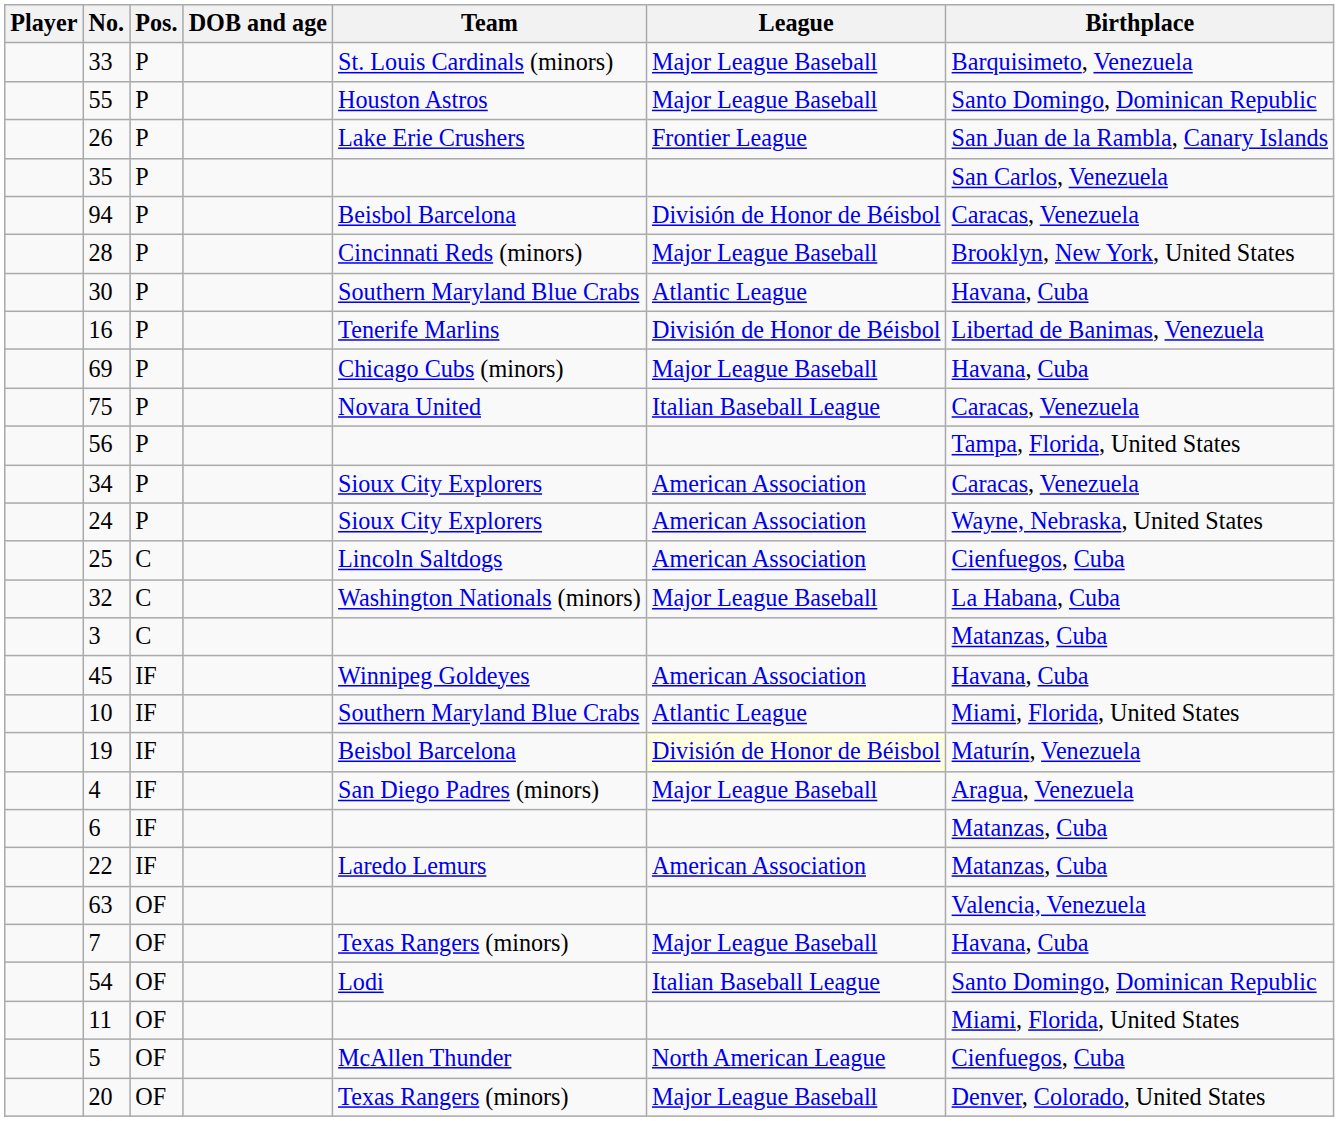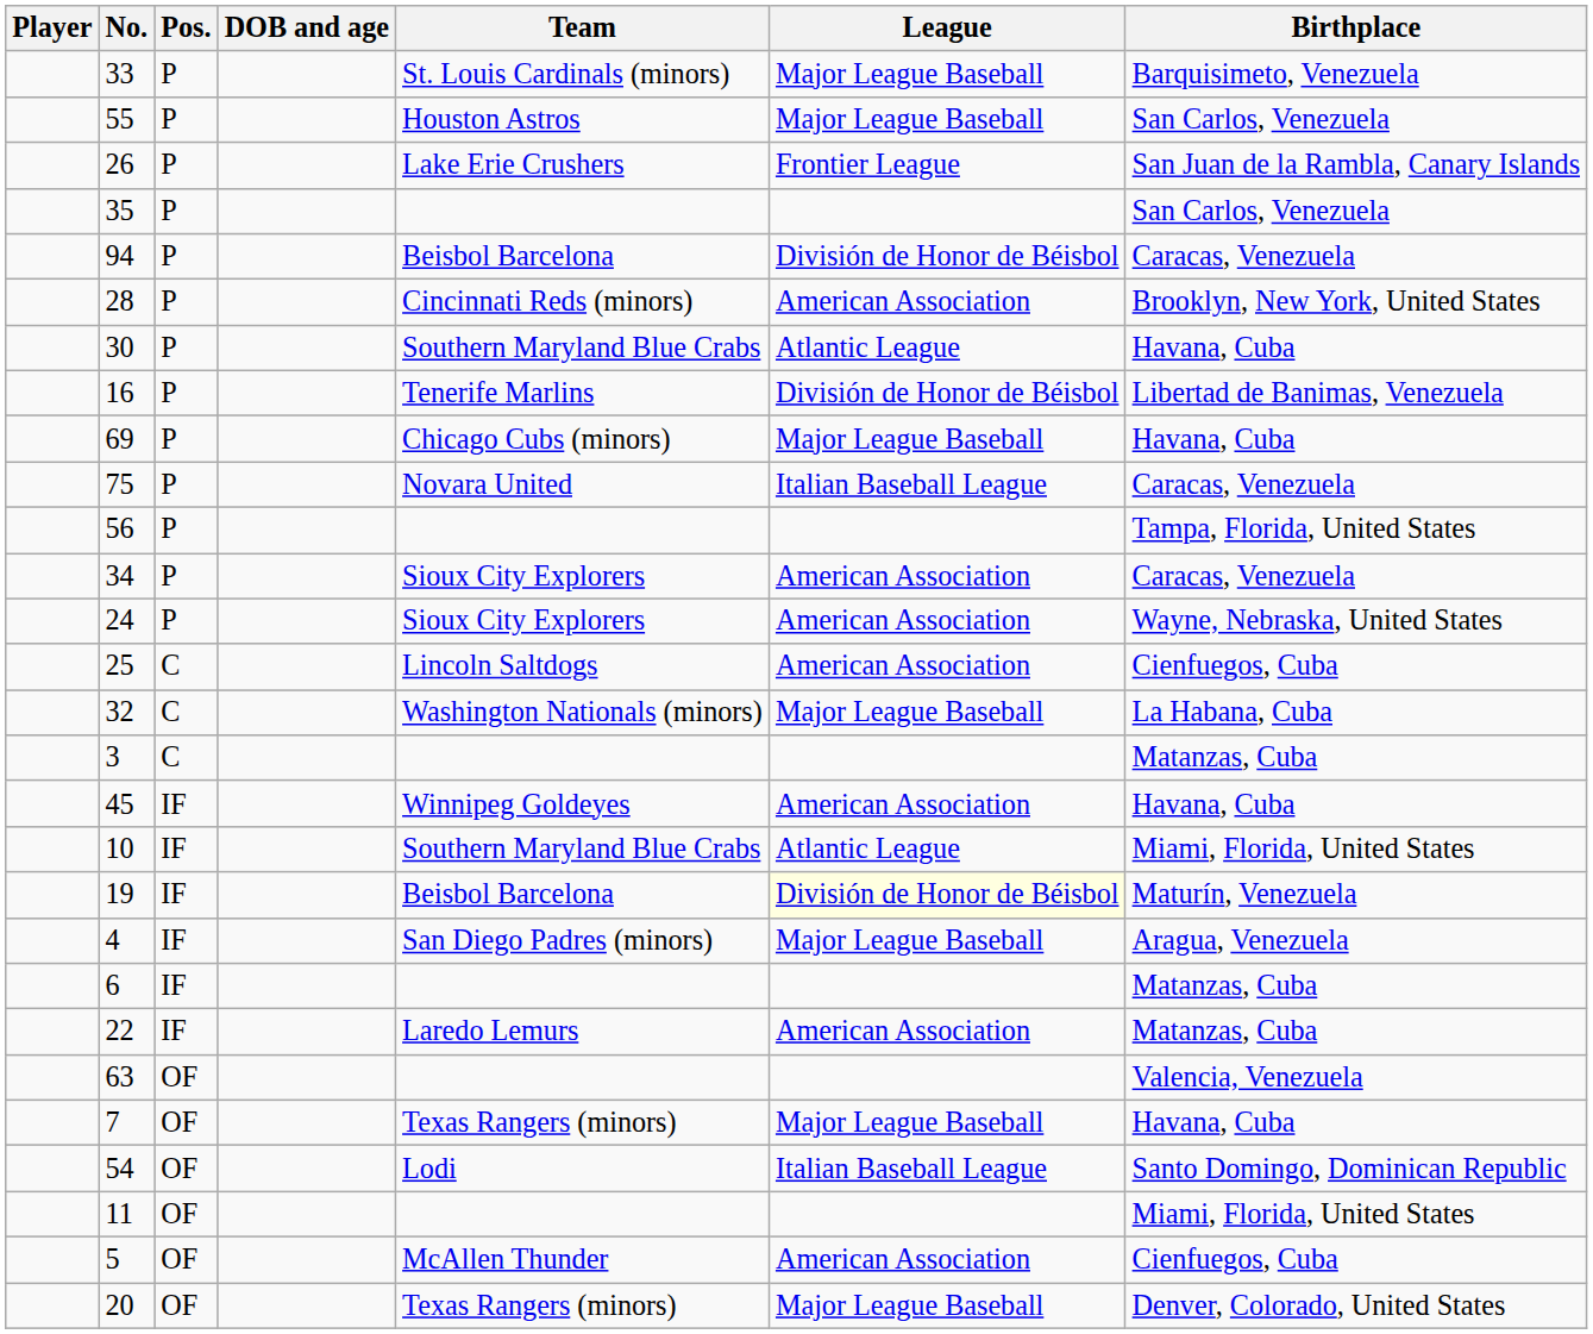55 | Birthplace: Santo Domingo, Dominican Republic -> San Carlos, Venezuela
28 | League: Major League Baseball -> American Association
5 | League: North American League -> American Association
